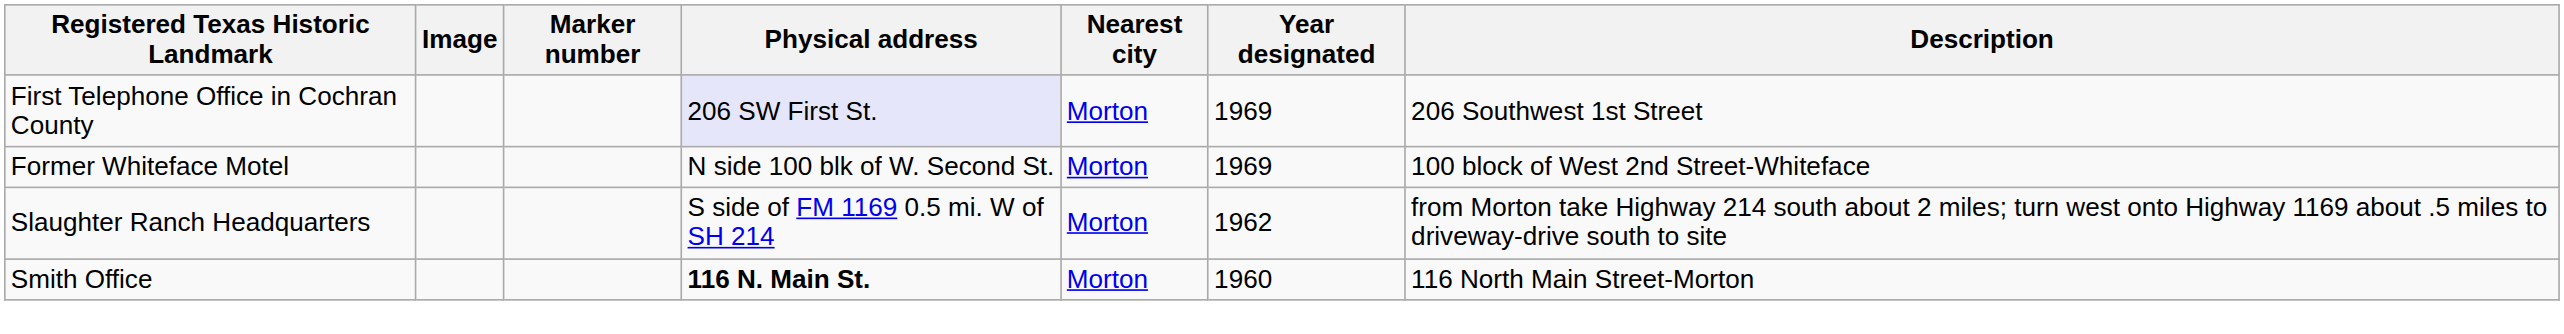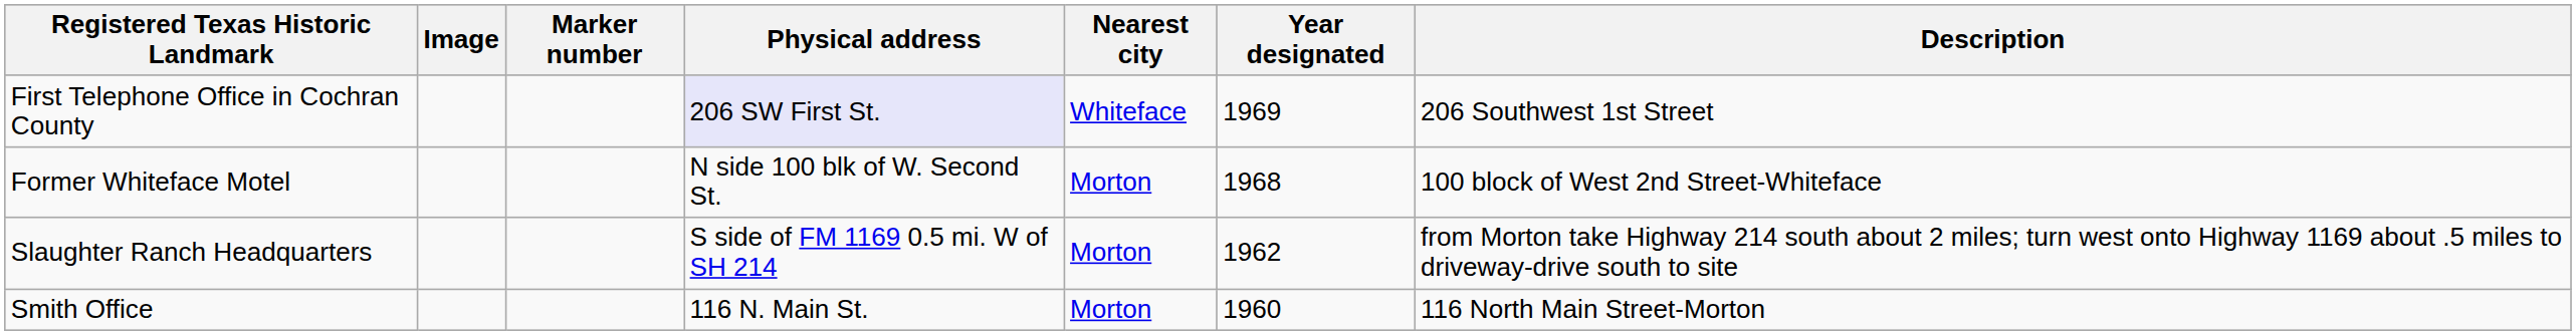First Telephone Office in Cochran County | Nearest city: Morton -> Whiteface
Former Whiteface Motel | Year designated: 1969 -> 1968
Smith Office | Physical address: bold -> normal
